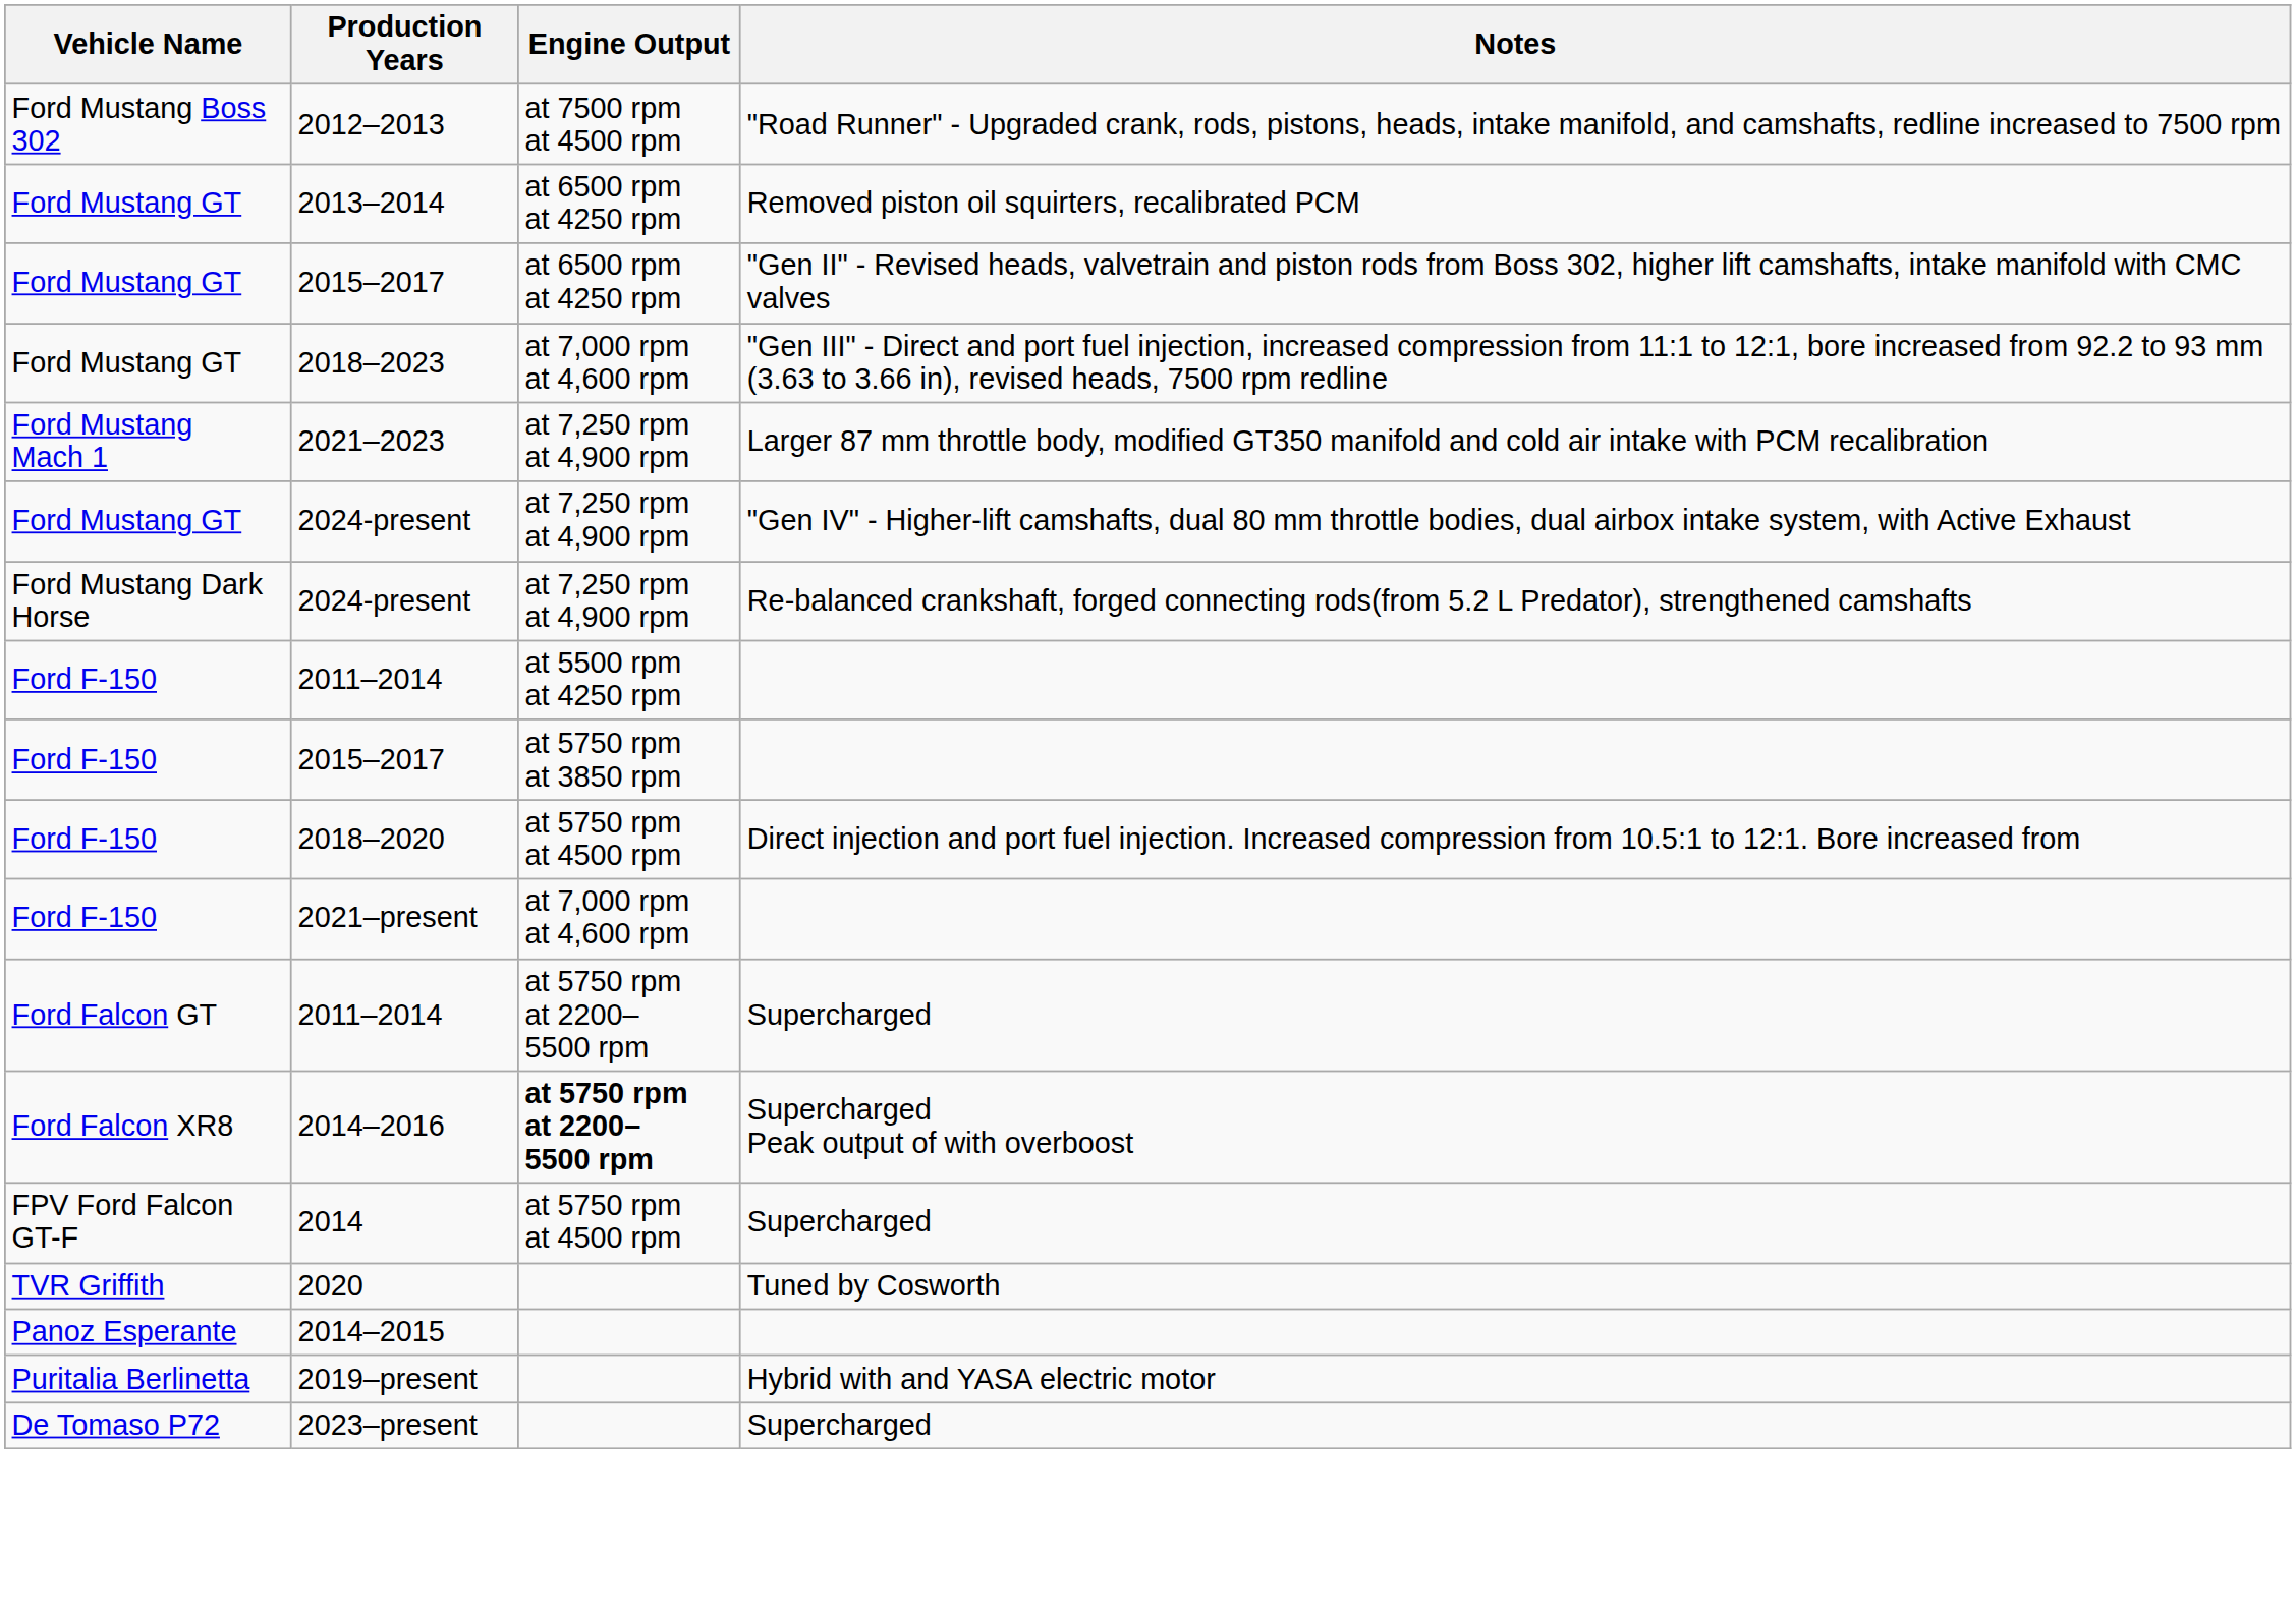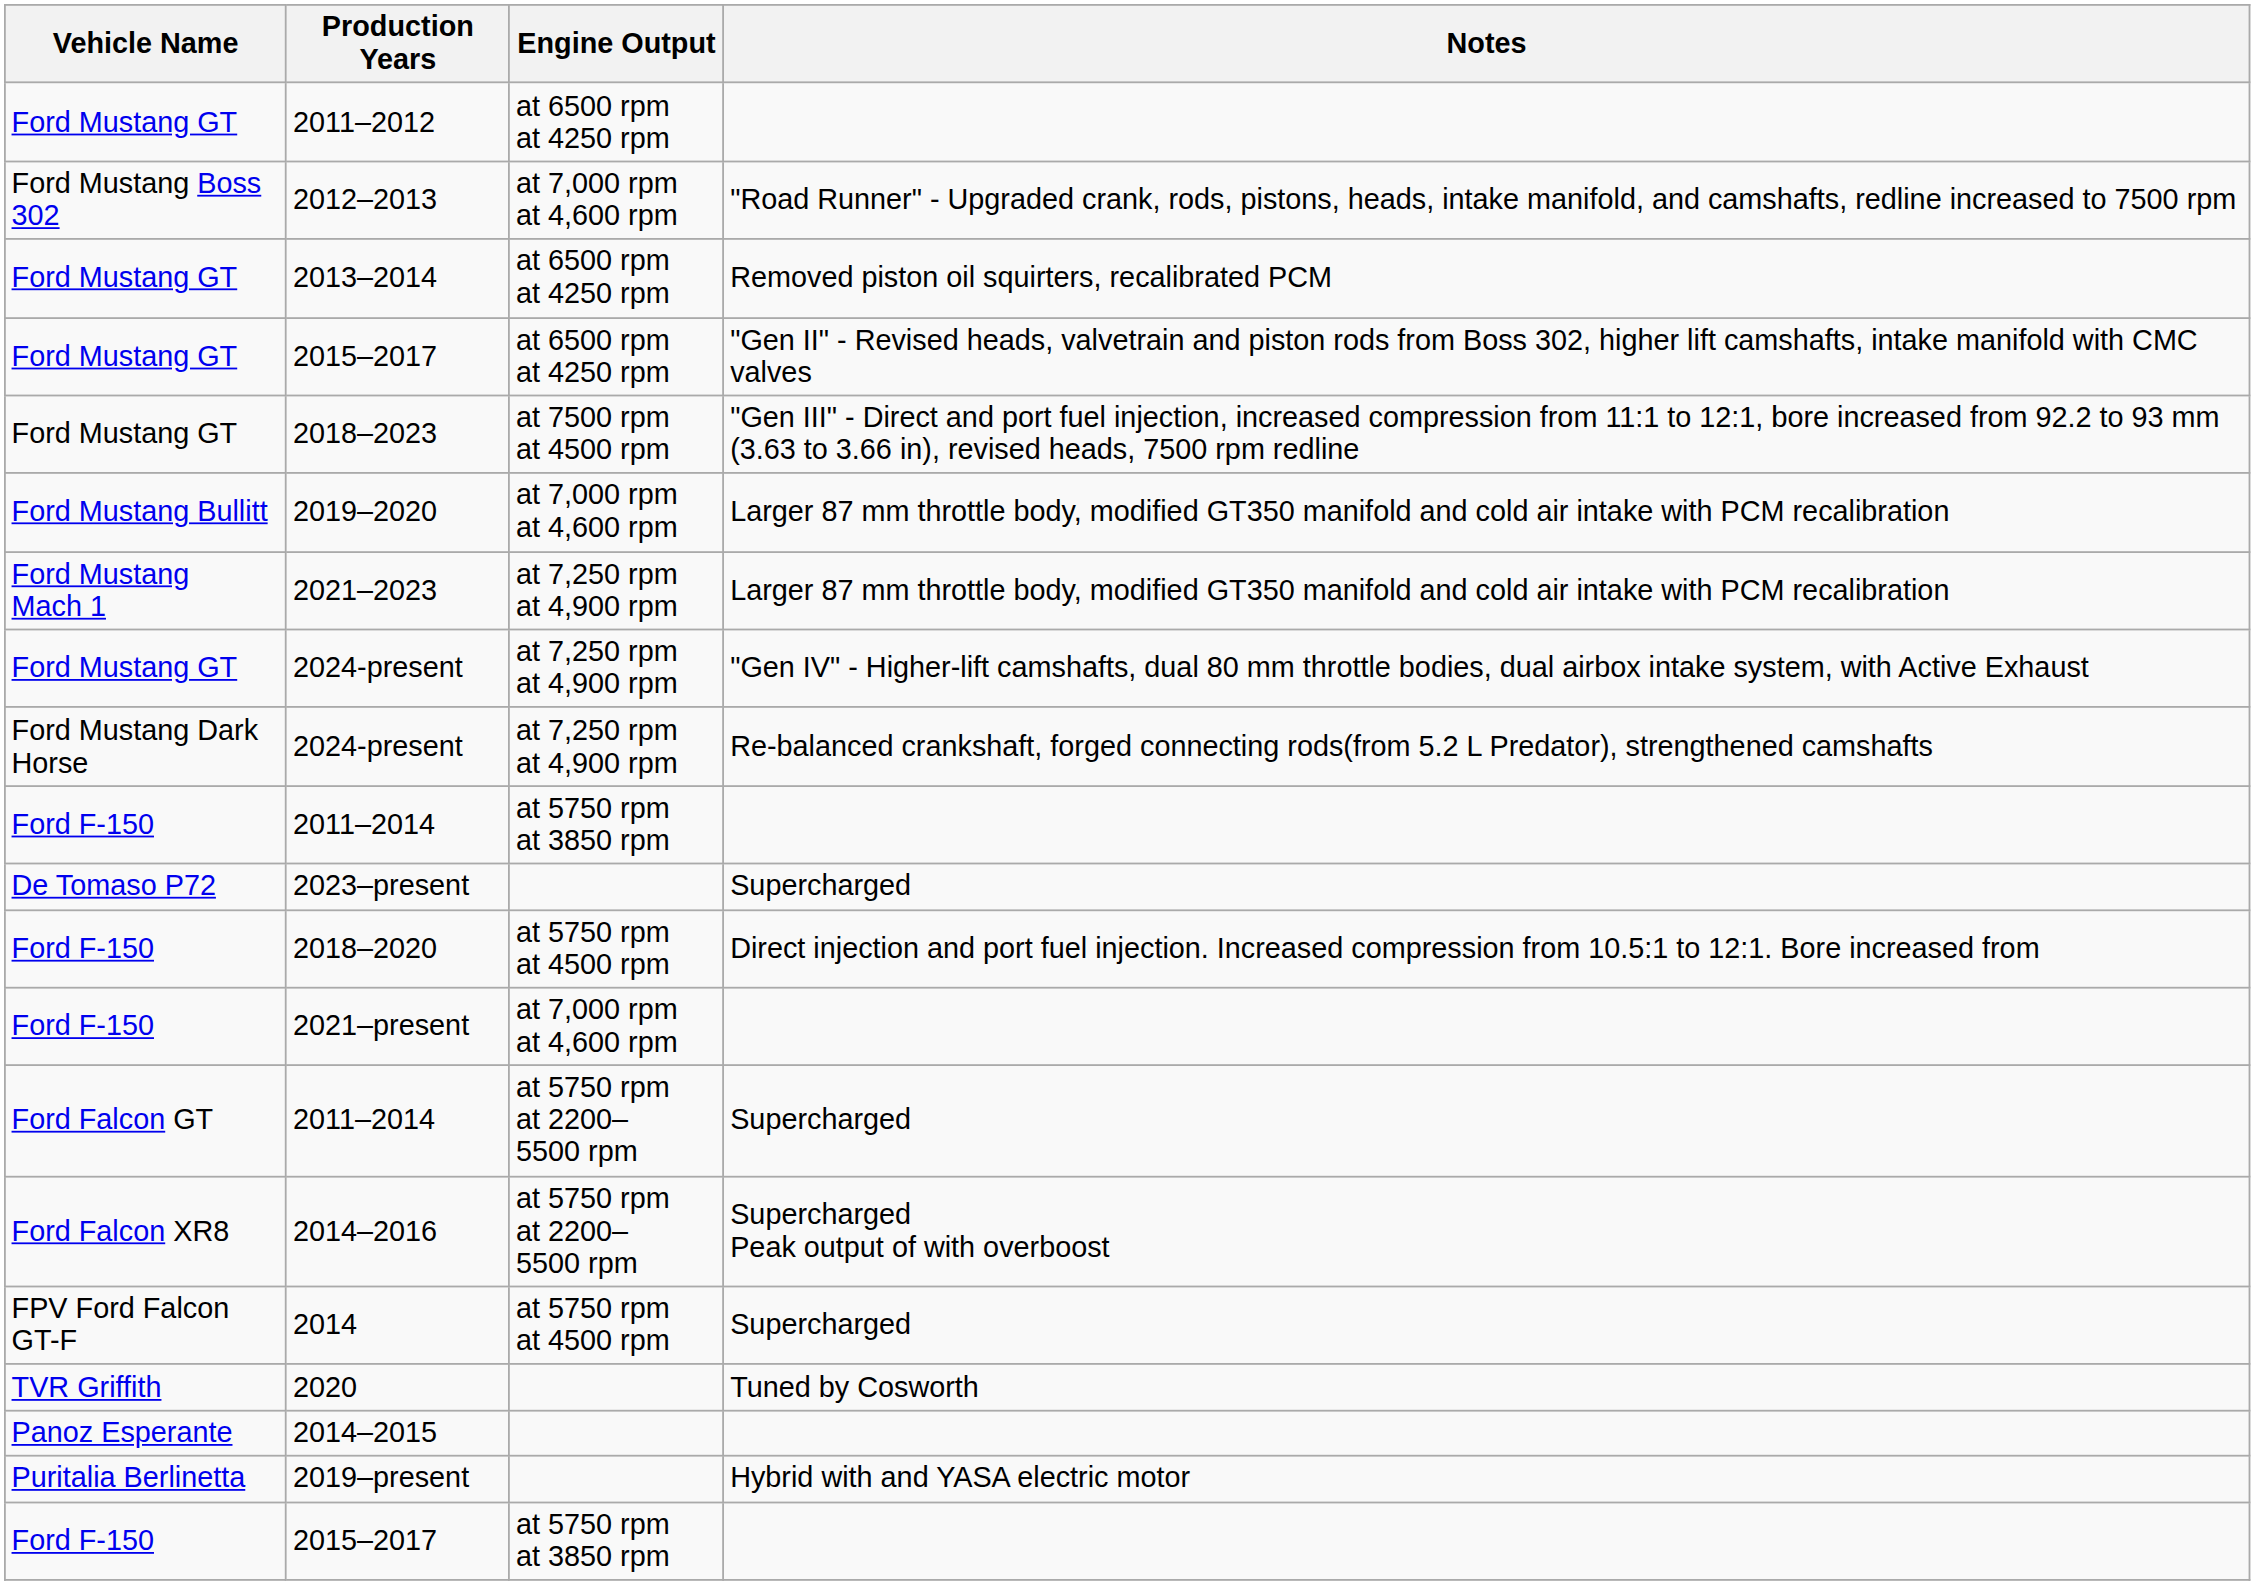+ row: Ford Mustang GT | 2011–2012 | at 6500 rpm at 4250 rpm
2012–2013 | Engine Output: at 7500 rpm at 4500 rpm -> at 7,000 rpm at 4,600 rpm
2018–2023 | Engine Output: at 7,000 rpm at 4,600 rpm -> at 7500 rpm at 4500 rpm
+ row: Ford Mustang Bullitt | 2019–2020 | at 7,000 rpm at 4,600 rpm | Larger 87 mm throttle body, modified GT350 manifold and cold air intake with PCM recalibration
Ford F-150 / 2011–2014 | Engine Output: at 5500 rpm at 4250 rpm -> at 5750 rpm at 3850 rpm
rows swapped: Ford F-150 / 2015–2017 <-> 2023–present
2014–2016 | Engine Output: bold -> normal
